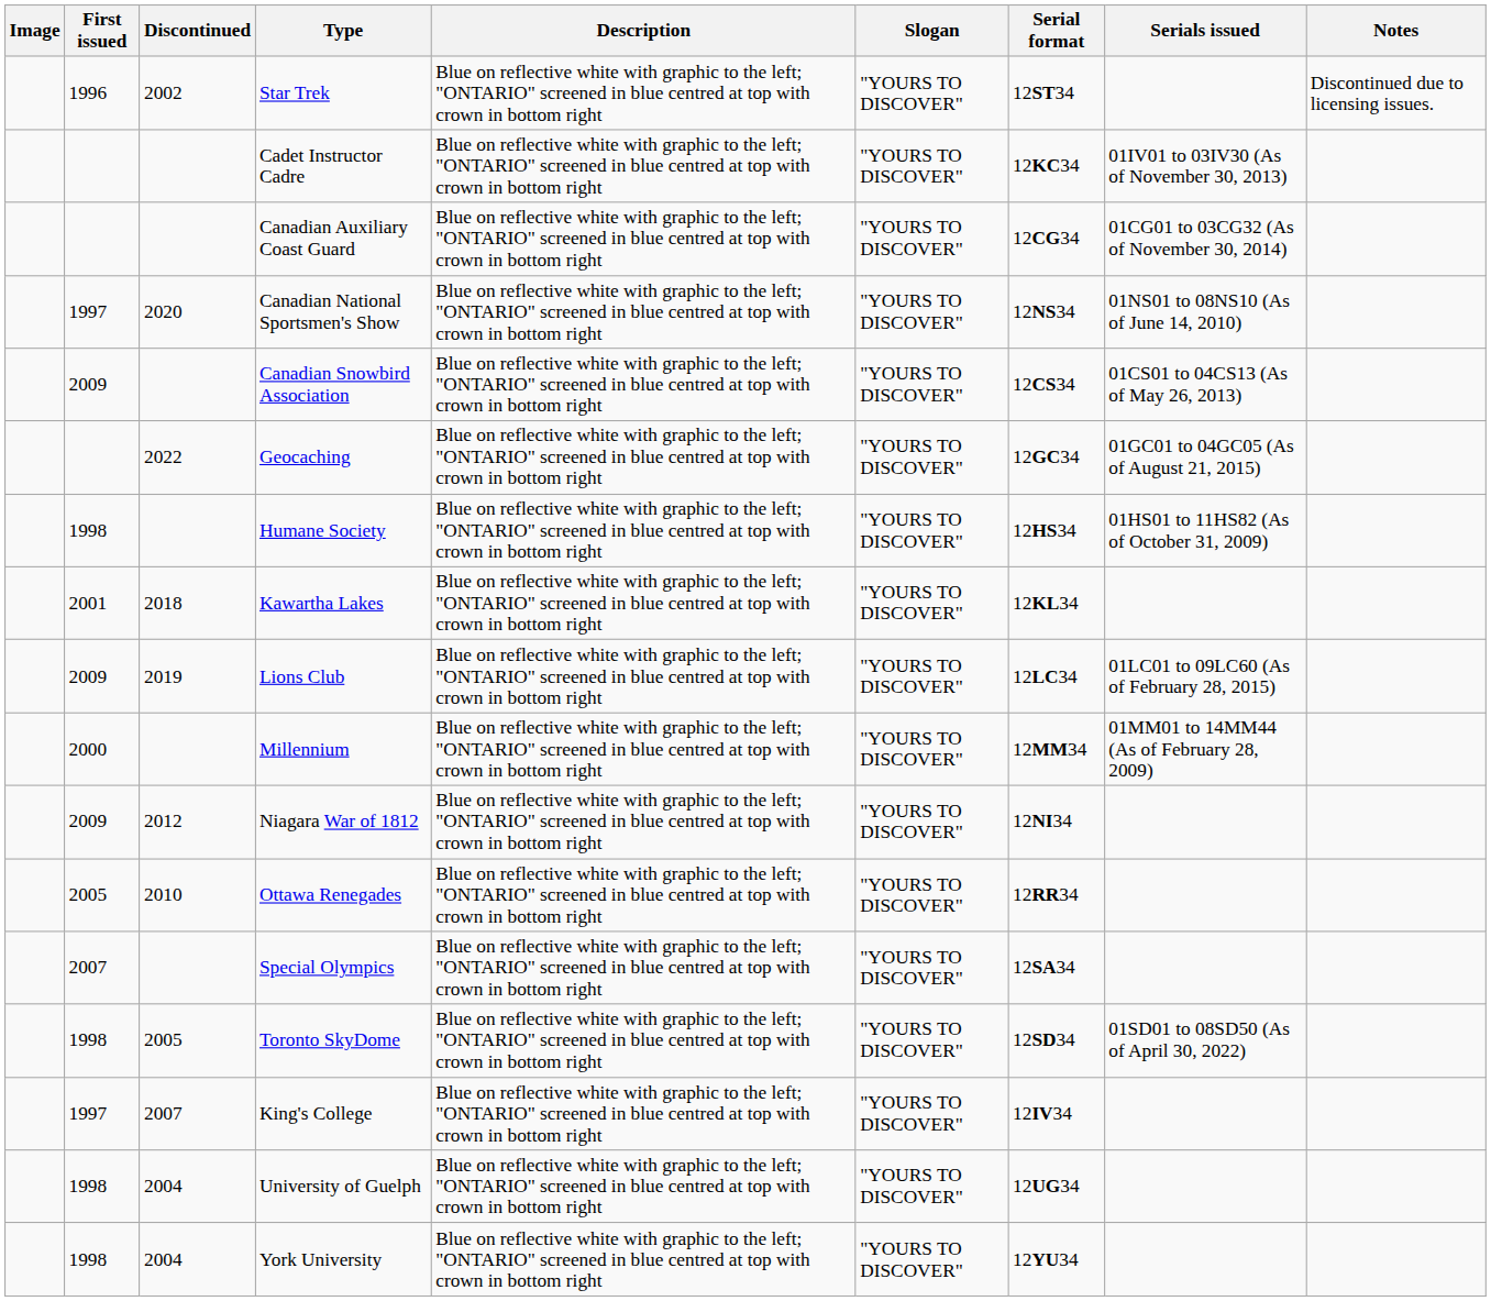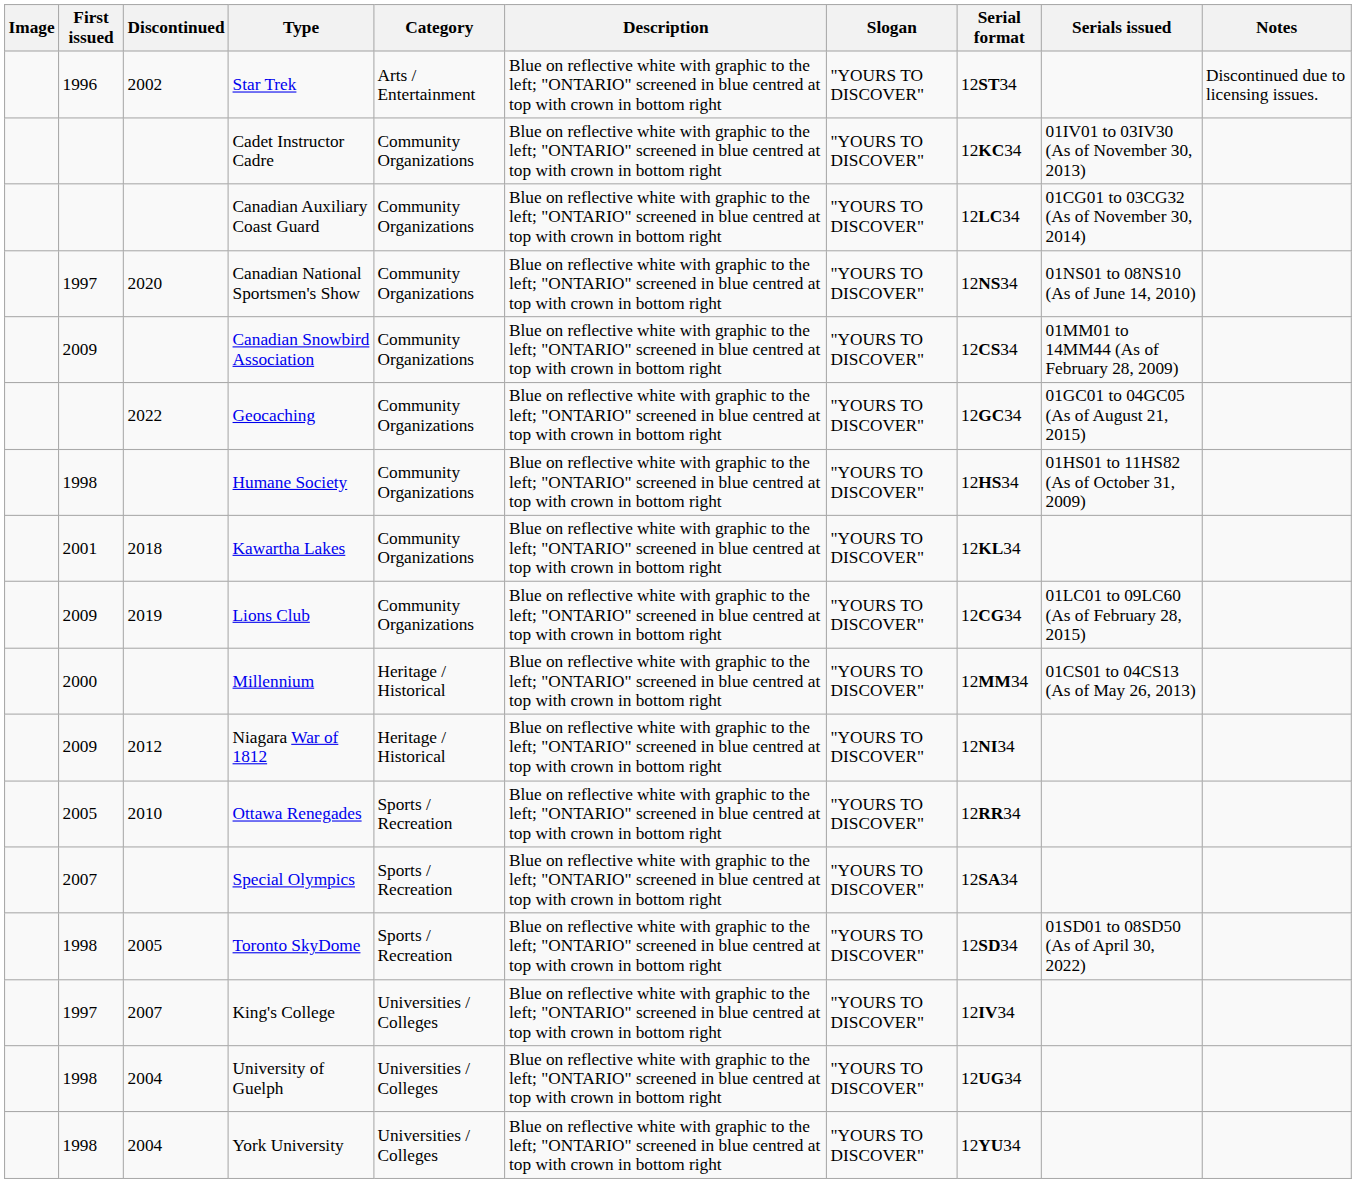+ column: Category | Arts / Entertainment | Community Organizations | Community Organizations | Community Organizations | Community Organizations | Community Organizations | Community Organizations | Community Organizations | Community Organizations | Heritage / Historical | Heritage / Historical | Sports / Recreation | Sports / Recreation | Sports / Recreation | Universities / Colleges | Universities / Colleges | Universities / Colleges
Canadian Auxiliary Coast Guard | Serial format: 12CG34 -> 12LC34
Canadian Snowbird Association | Serials issued: 01CS01 to 04CS13 (As of May 26, 2013) -> 01MM01 to 14MM44 (As of February 28, 2009)
Lions Club | Serial format: 12LC34 -> 12CG34
Millennium | Serials issued: 01MM01 to 14MM44 (As of February 28, 2009) -> 01CS01 to 04CS13 (As of May 26, 2013)
